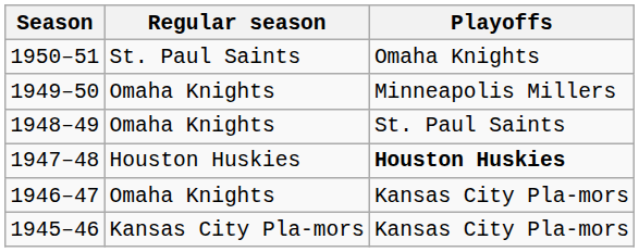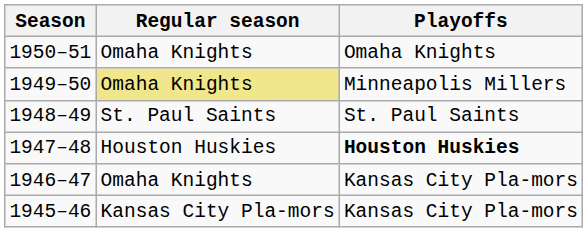1950–51 | Regular season: St. Paul Saints -> Omaha Knights
1949–50 | Regular season: no background -> khaki background
1948–49 | Regular season: Omaha Knights -> St. Paul Saints
